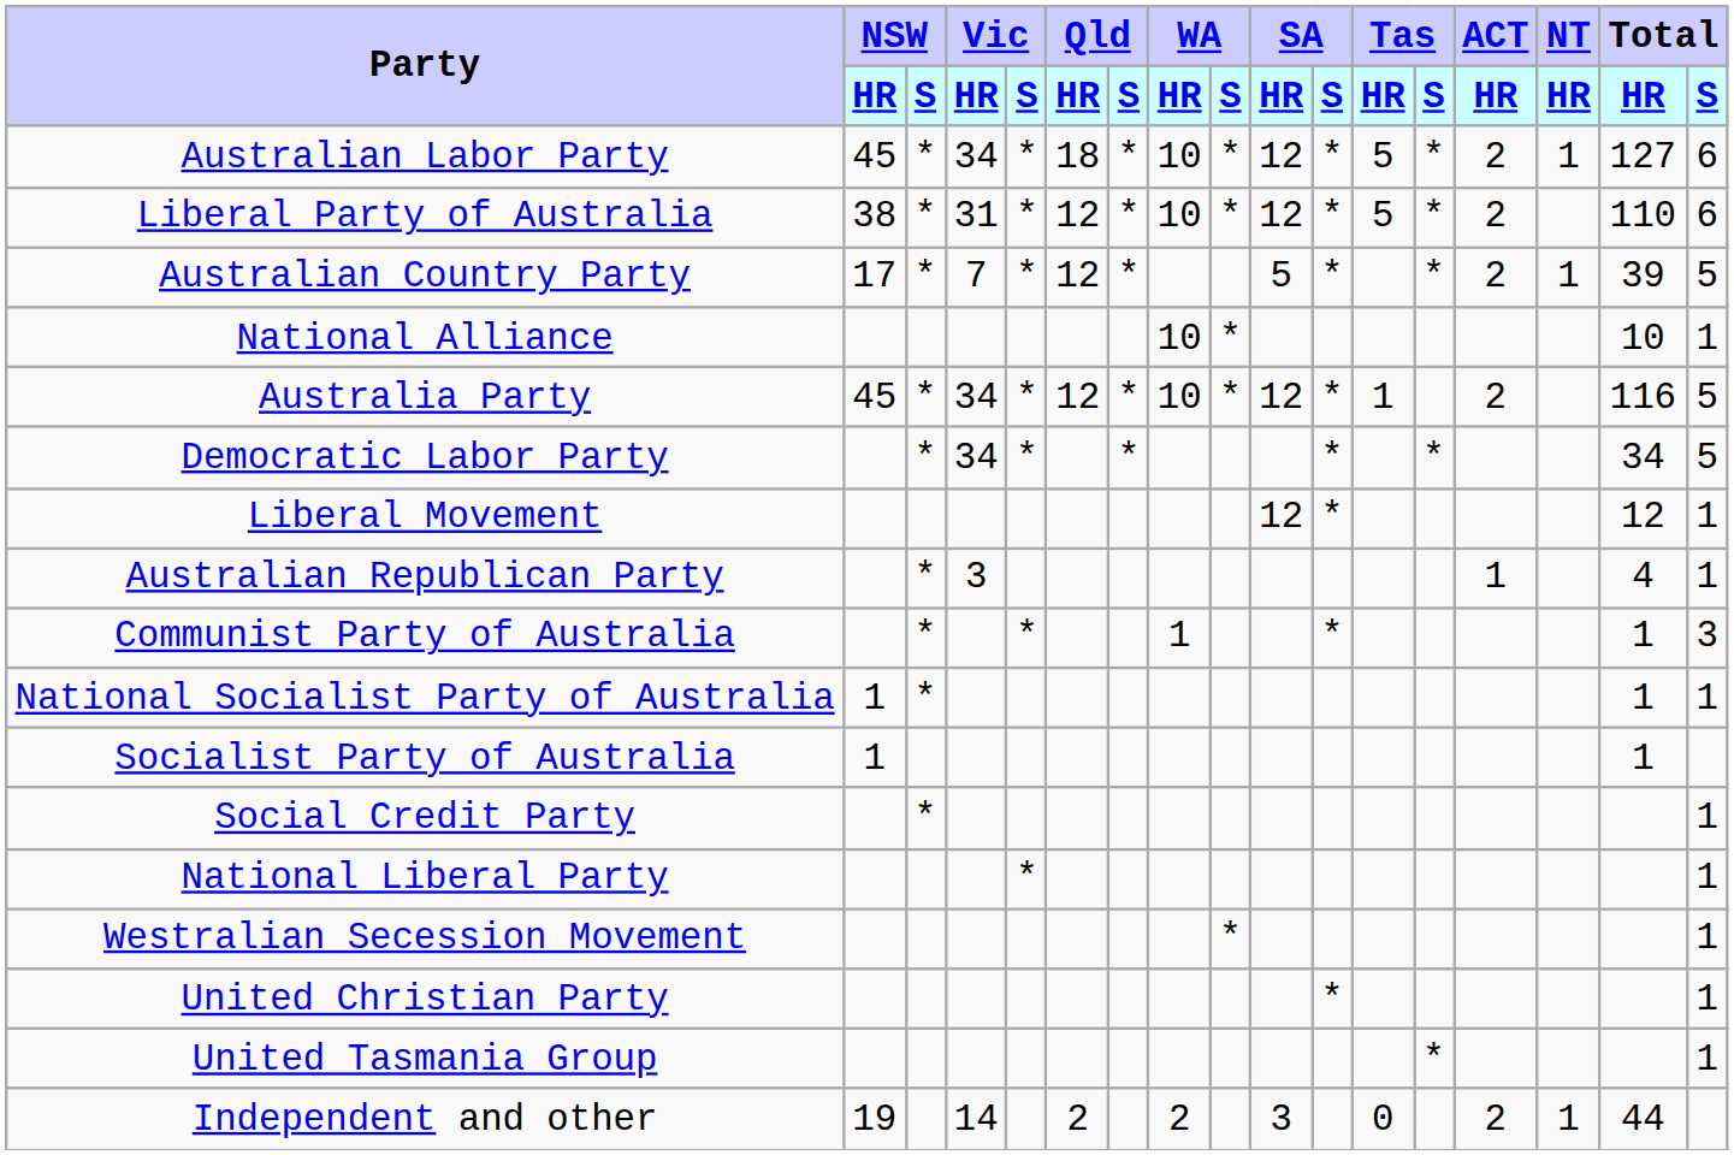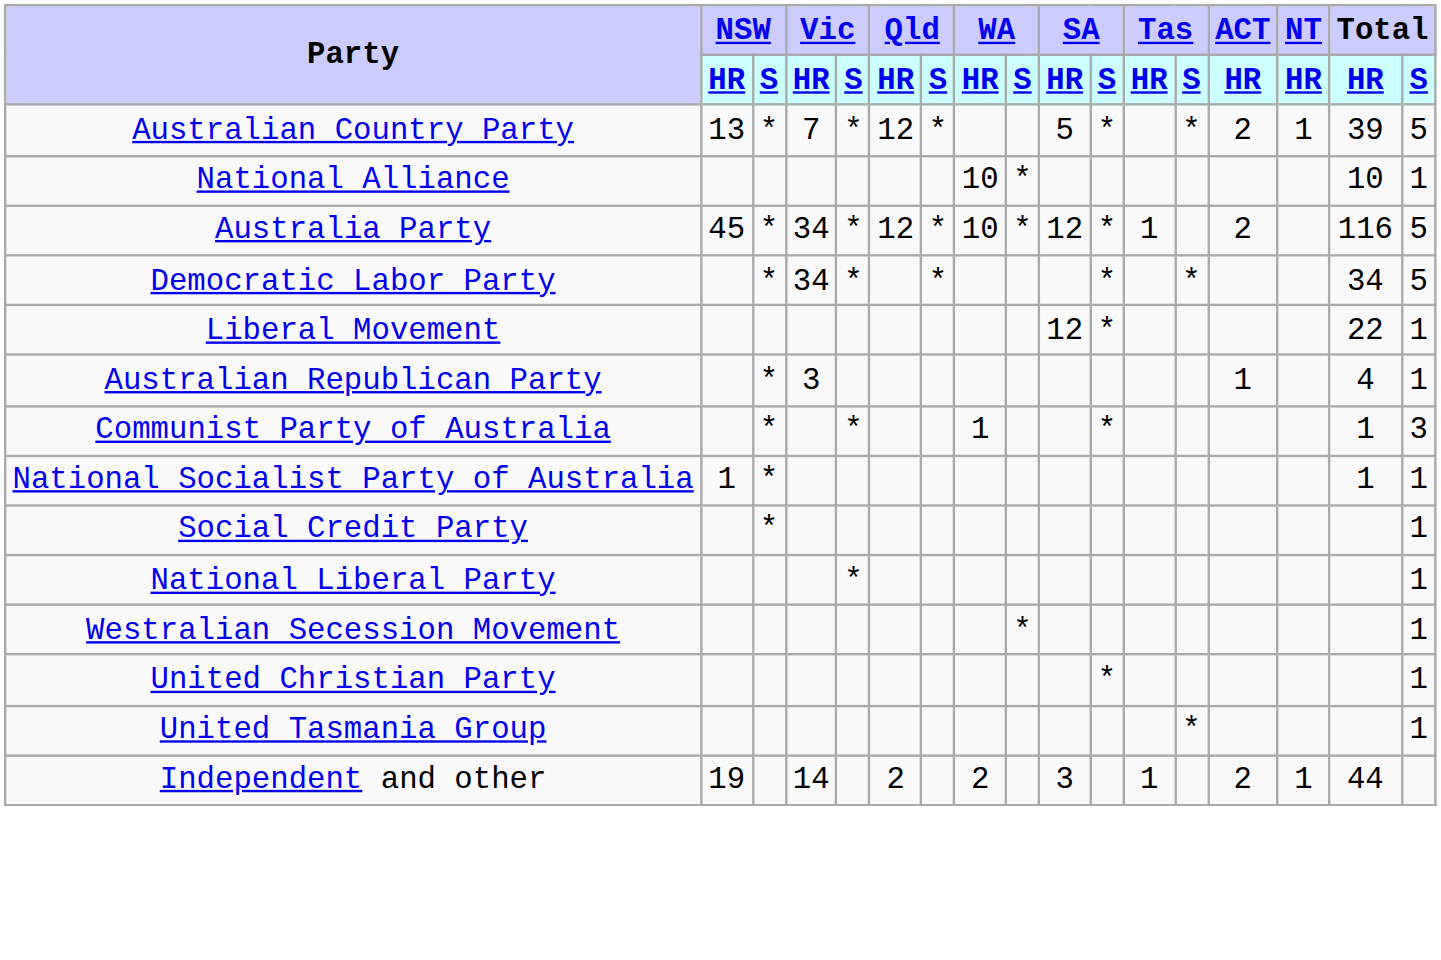- row: Australian Labor Party | 45 | * | 34 | * | 18 | * | 10 | * | 12 | * | 5 | * | 2 | 1 | 127 | 6
- row: Liberal Party of Australia | 38 | * | 31 | * | 12 | * | 10 | * | 12 | * | 5 | * | 2 | 110 | 6
Australian Country Party | NSW / HR: 17 -> 13
Liberal Movement | Total / HR: 12 -> 22
- row: Socialist Party of Australia | 1 | 1
Independent and other | Tas / HR: 0 -> 1
